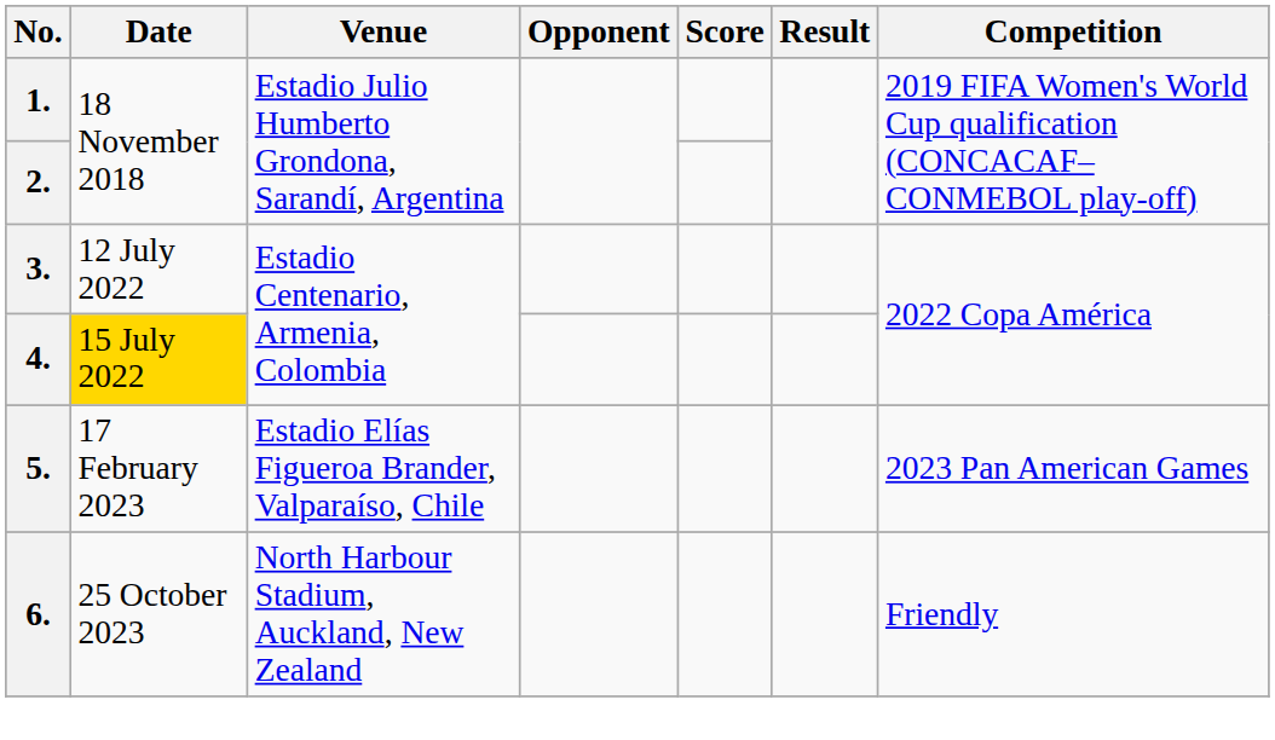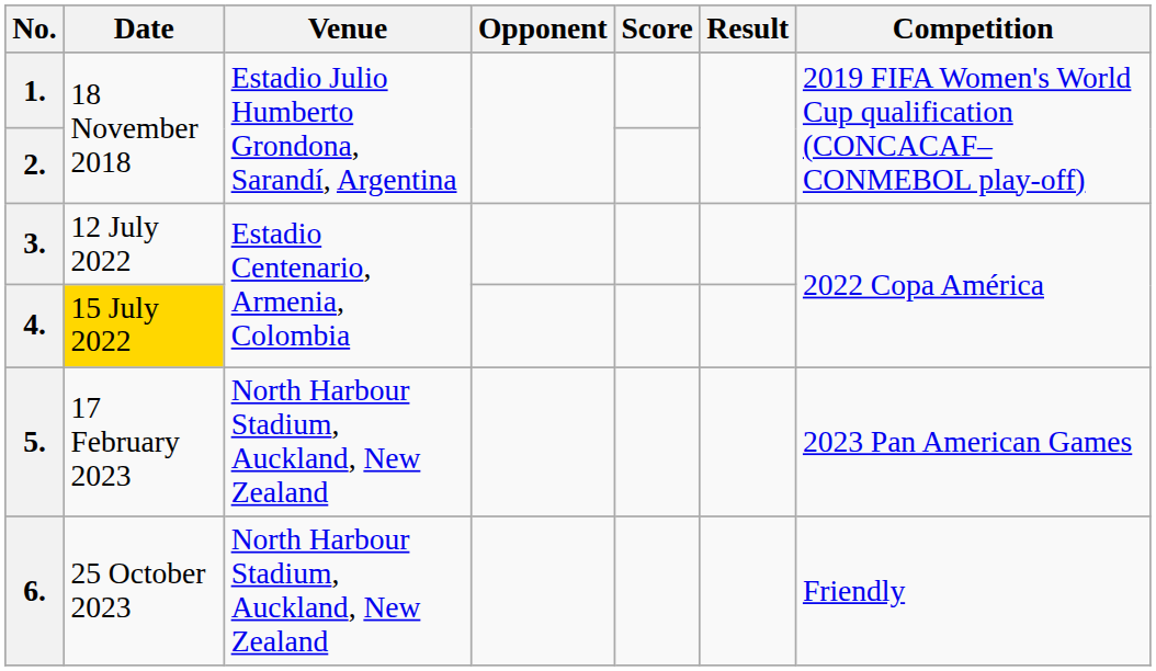5. | Venue: Estadio Elías Figueroa Brander, Valparaíso, Chile -> North Harbour Stadium, Auckland, New Zealand
